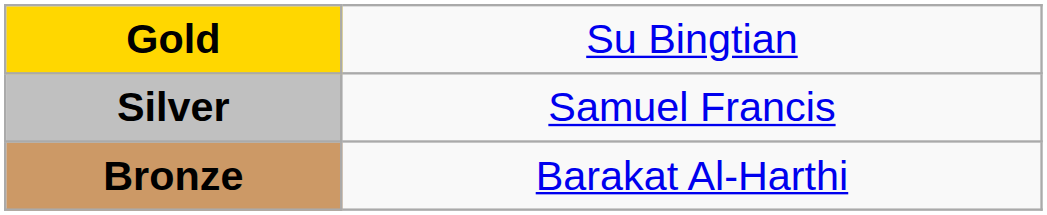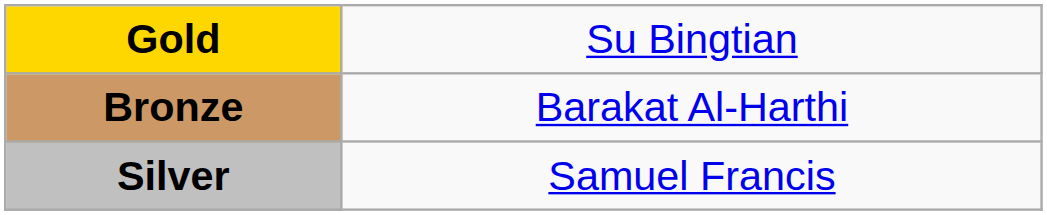rows swapped: Silver <-> Bronze
